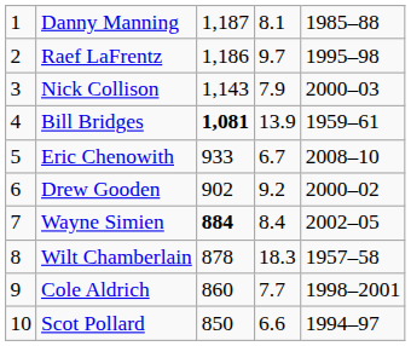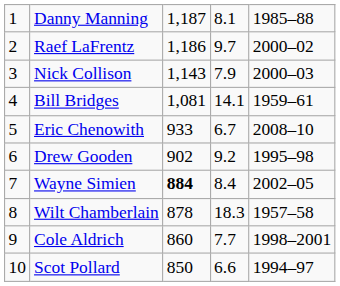Raef LaFrentz | column 5: 1995–98 -> 2000–02
Bill Bridges | column 3: bold -> normal
Bill Bridges | column 4: 13.9 -> 14.1
Drew Gooden | column 5: 2000–02 -> 1995–98
